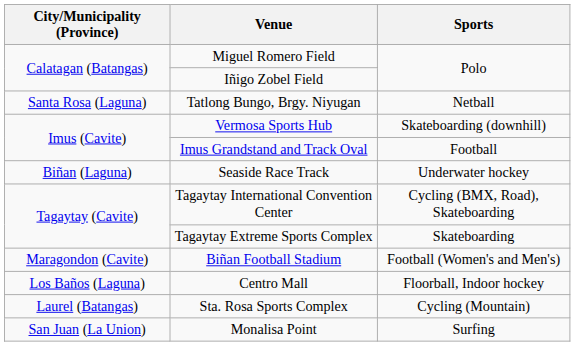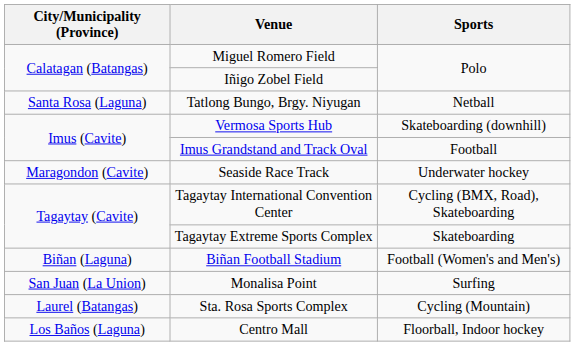Seaside Race Track | City/Municipality (Province): Biñan (Laguna) -> Maragondon (Cavite)
Biñan Football Stadium | City/Municipality (Province): Maragondon (Cavite) -> Biñan (Laguna)
rows swapped: Centro Mall <-> Monalisa Point
